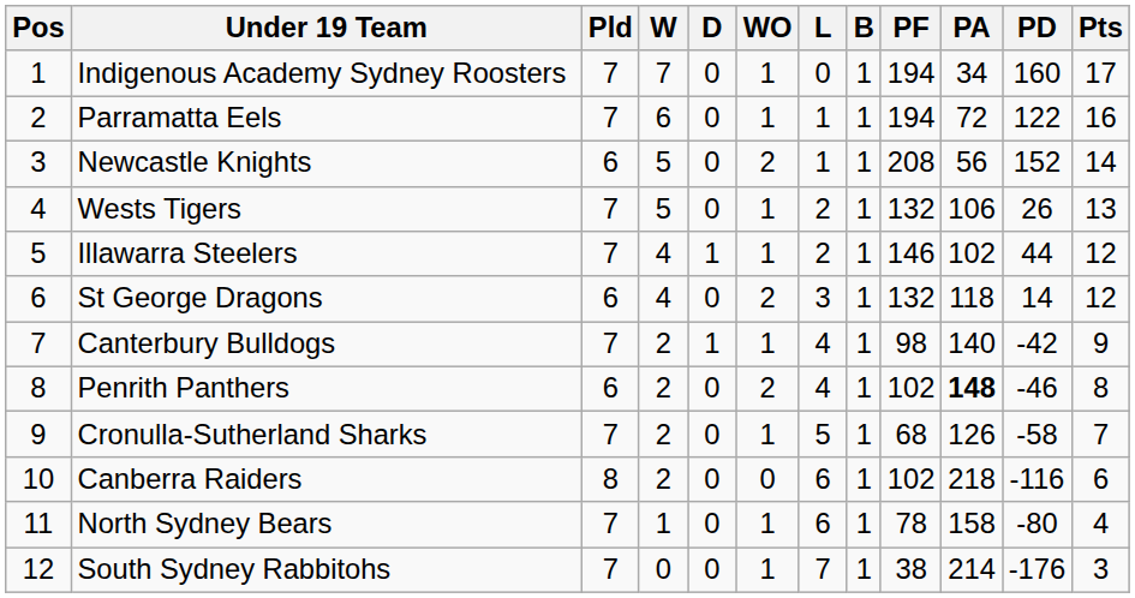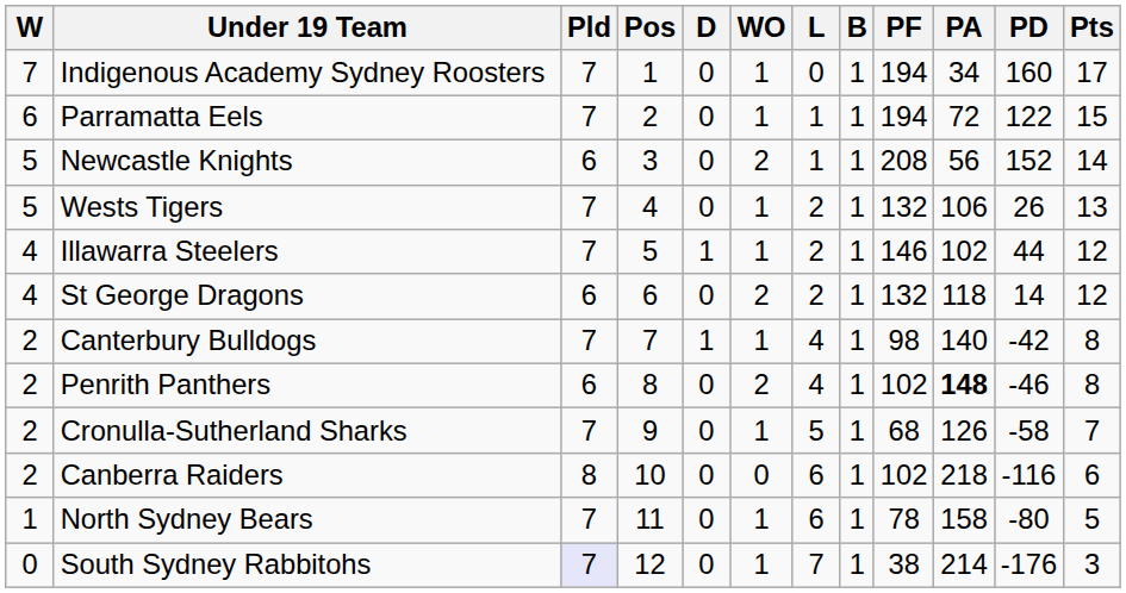columns swapped: Pos <-> W
Parramatta Eels | Pts: 16 -> 15
St George Dragons | L: 3 -> 2
Canterbury Bulldogs | Pts: 9 -> 8
North Sydney Bears | Pts: 4 -> 5
South Sydney Rabbitohs | Pld: no background -> lavender background
